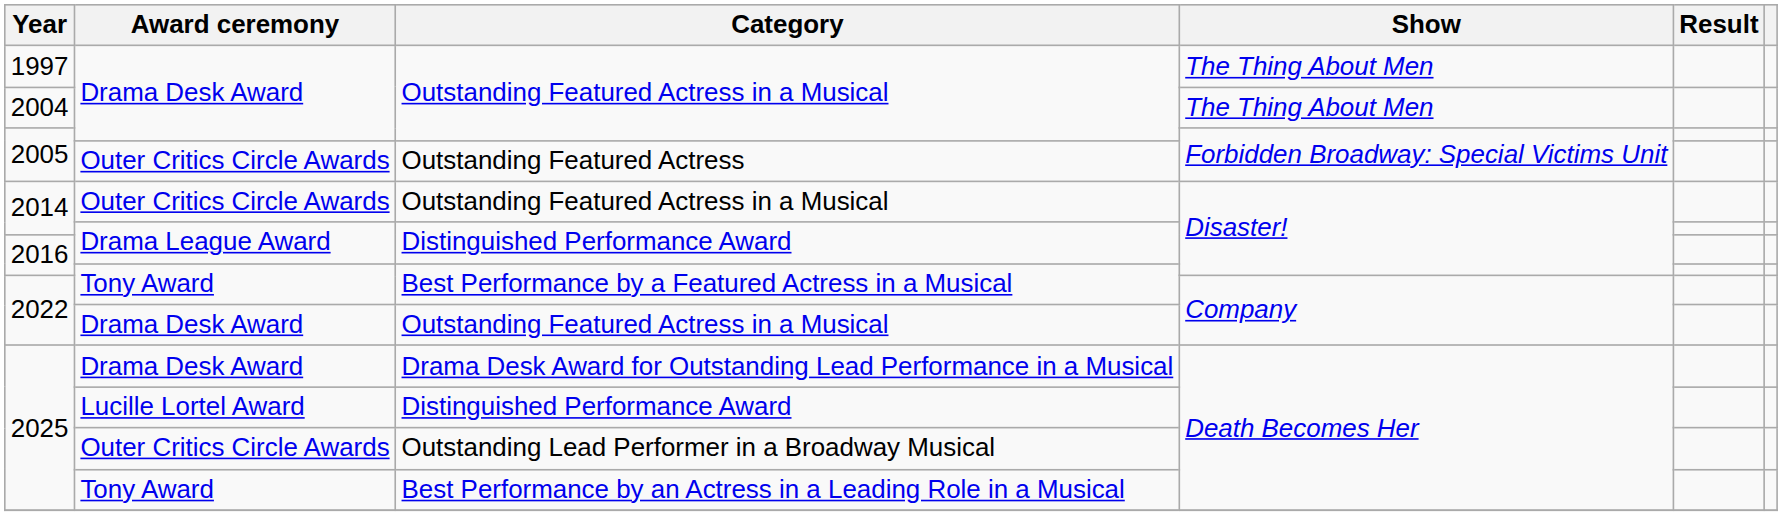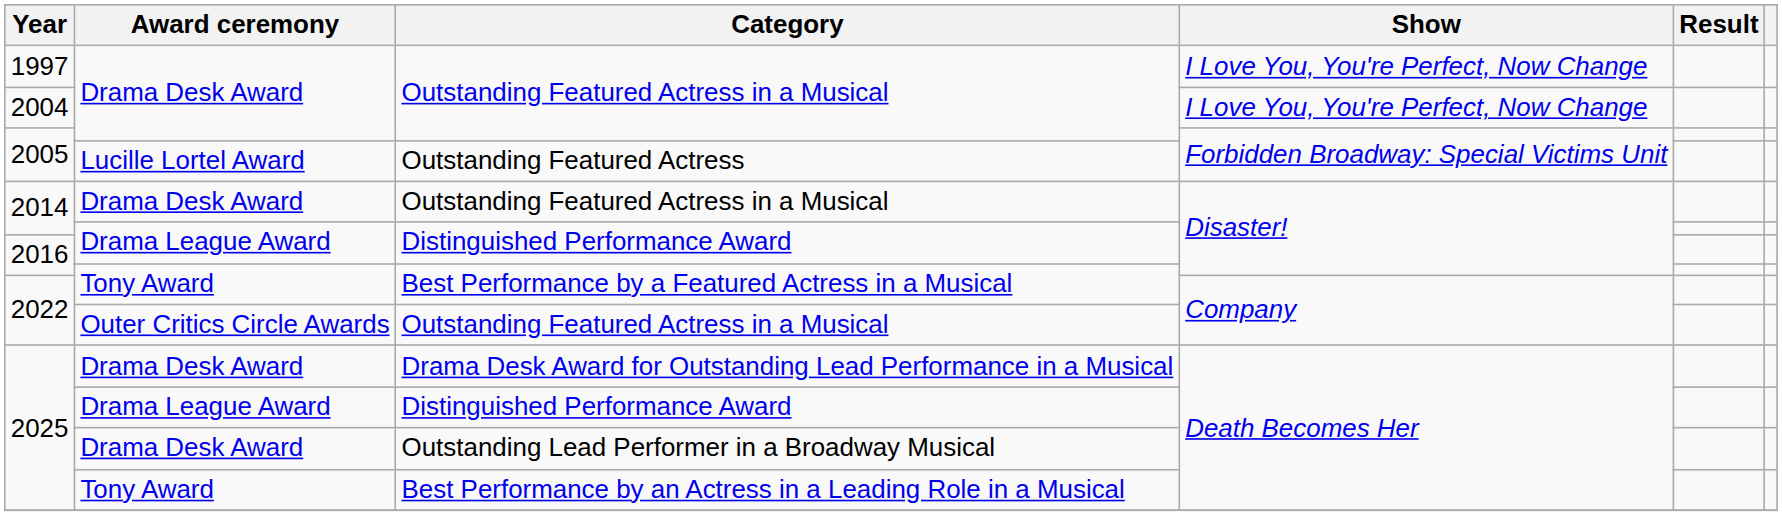1997 | Show: The Thing About Men -> I Love You, You're Perfect, Now Change
2004 | Show: The Thing About Men -> I Love You, You're Perfect, Now Change
2005 / Outstanding Featured Actress | Award ceremony: Outer Critics Circle Awards -> Lucille Lortel Award
2014 / Outstanding Featured Actress in a Musical | Award ceremony: Outer Critics Circle Awards -> Drama Desk Award
2022 / Outstanding Featured Actress in a Musical | Award ceremony: Drama Desk Award -> Outer Critics Circle Awards
2025 / Distinguished Performance Award | Award ceremony: Lucille Lortel Award -> Drama League Award
2025 / Outstanding Lead Performer in a Broadway Musical | Award ceremony: Outer Critics Circle Awards -> Drama Desk Award
